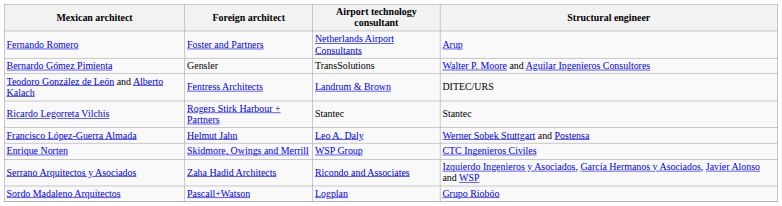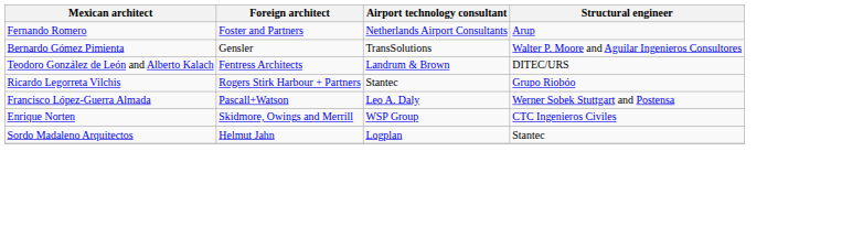Ricardo Legorreta Vilchis | Structural engineer: Stantec -> Grupo Riobóo
Francisco López-Guerra Almada | Foreign architect: Helmut Jahn -> Pascall+Watson
- row: Serrano Arquitectos y Asociados | Zaha Hadid Architects | Ricondo and Associates | Izquierdo Ingenieros y Asociados, García Hermanos y Asociados, Javier Alonso and WSP
Sordo Madaleno Arquitectos | Foreign architect: Pascall+Watson -> Helmut Jahn
Sordo Madaleno Arquitectos | Structural engineer: Grupo Riobóo -> Stantec
